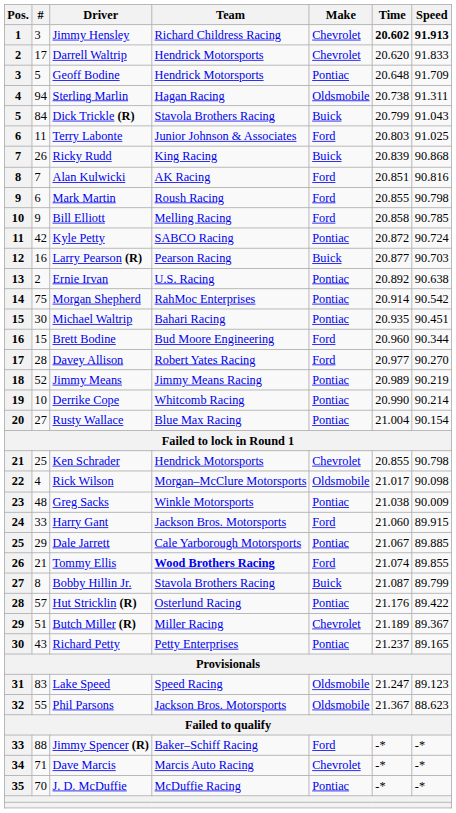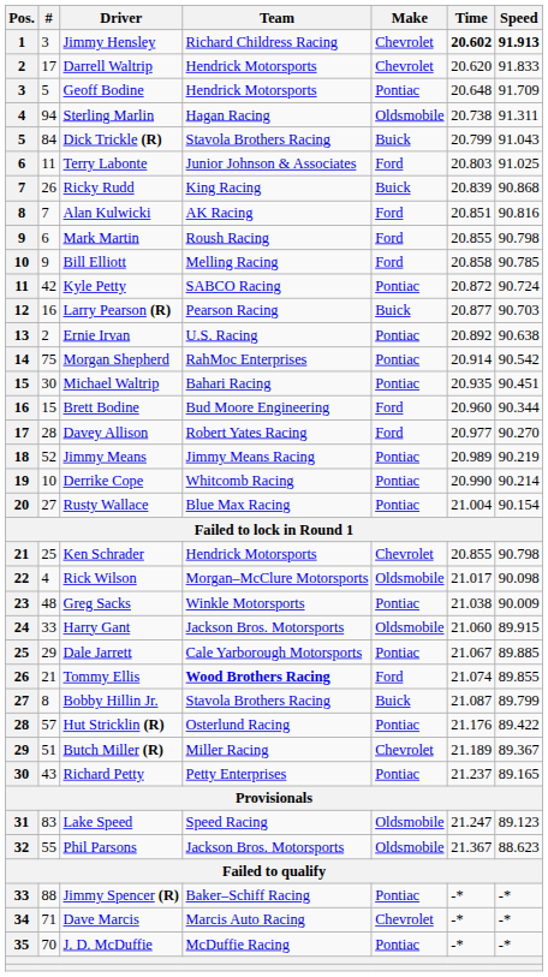Harry Gant | Make: Ford -> Oldsmobile
Jimmy Spencer (R) | Make: Ford -> Pontiac
